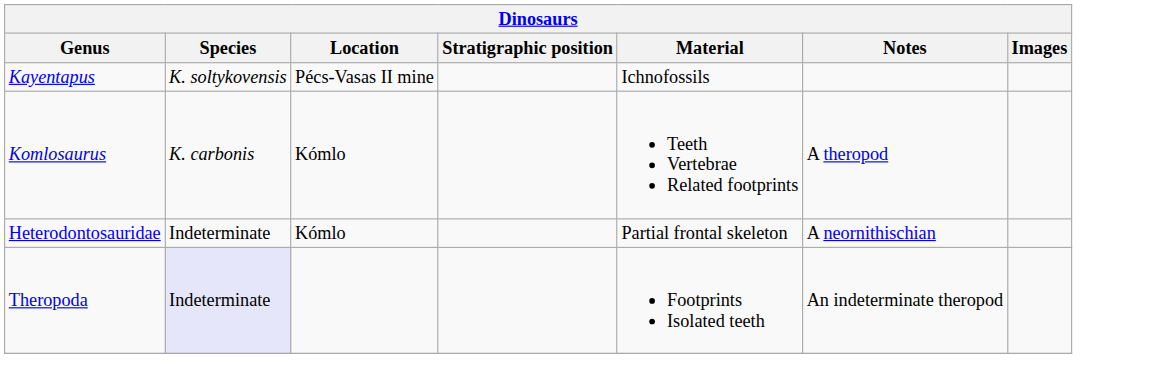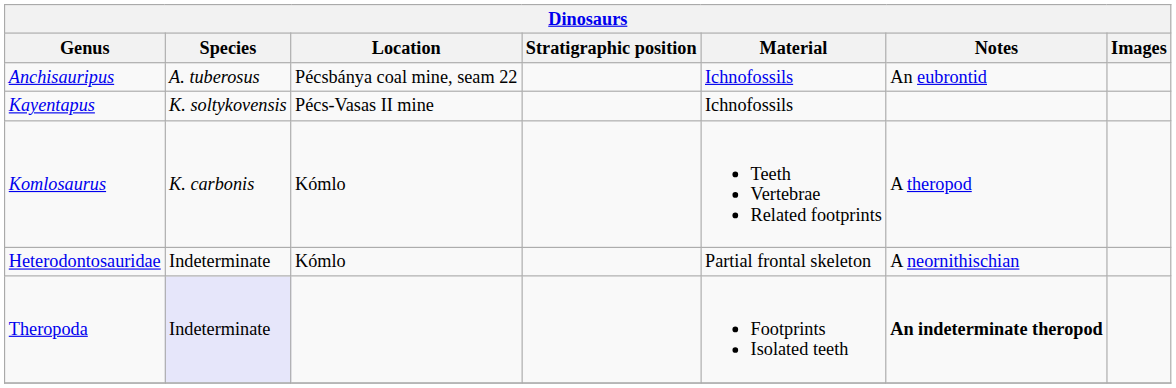+ row: Anchisauripus | A. tuberosus | Pécsbánya coal mine, seam 22 | Ichnofossils | An eubrontid
Theropoda | Notes: normal -> bold
